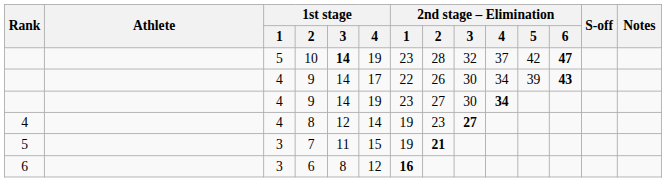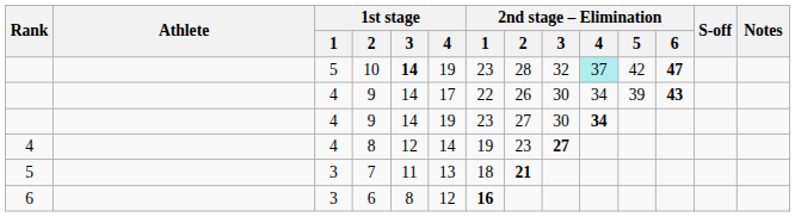10 | 2nd stage – Elimination / 4: no background -> paleturquoise background
7 | 1st stage / 4: 15 -> 13
7 | 2nd stage – Elimination / 1: 19 -> 18
